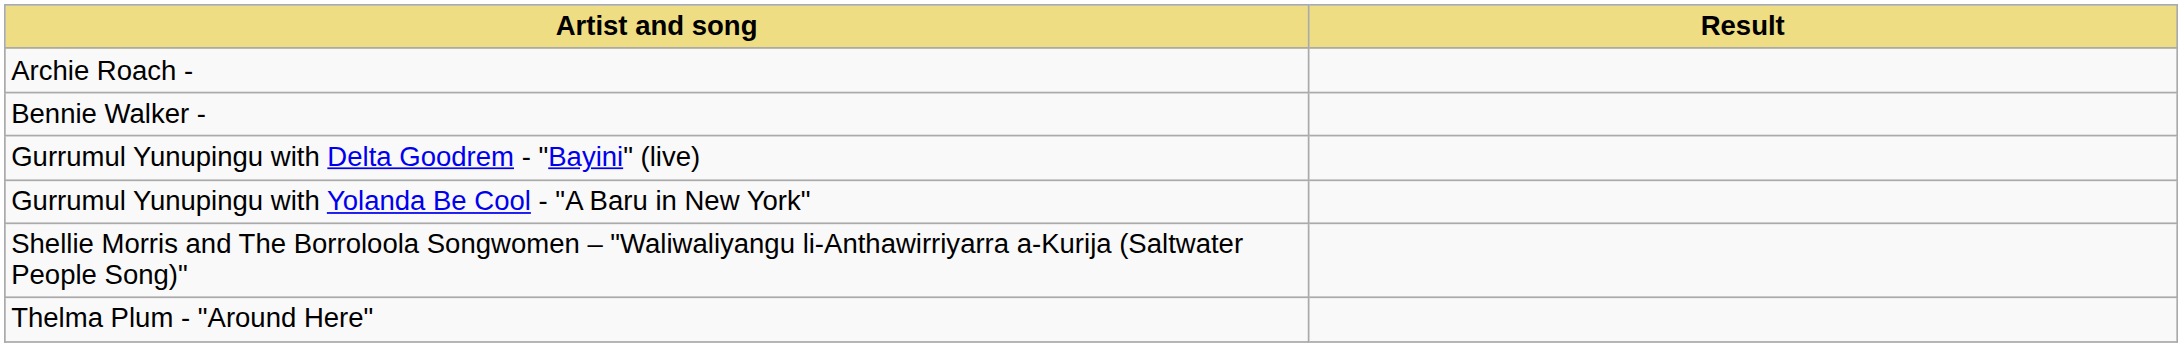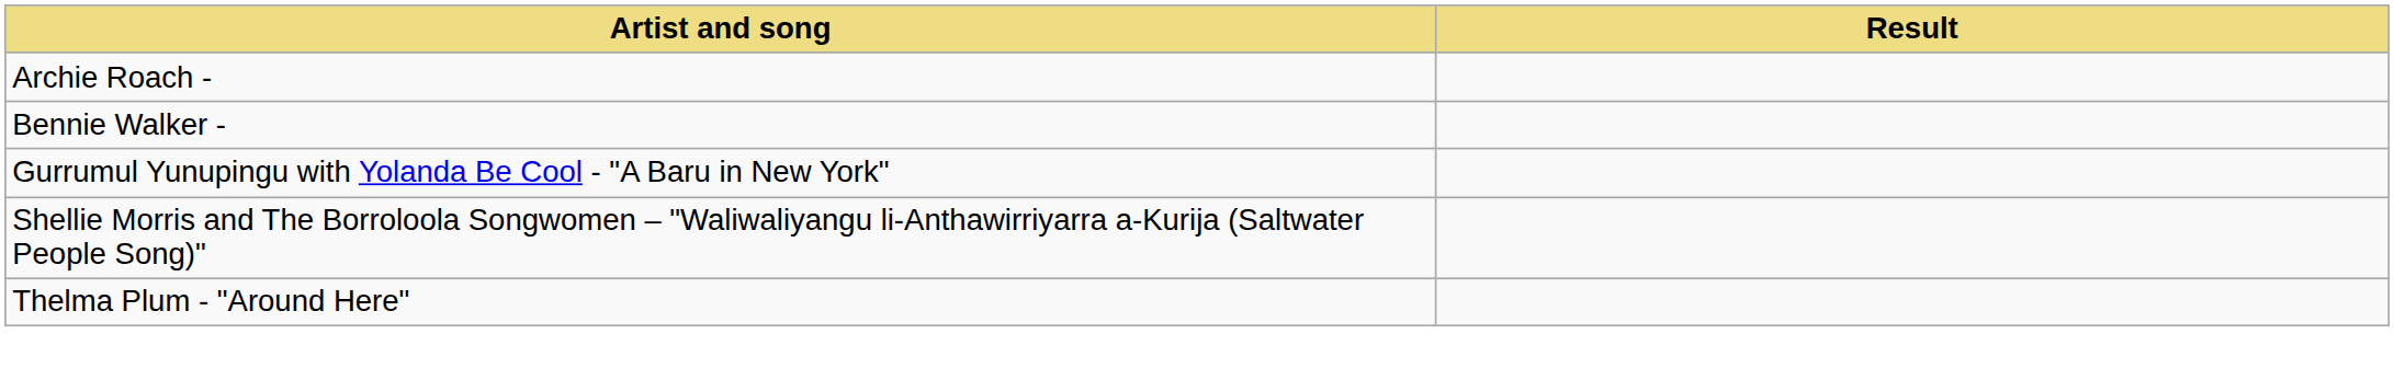- row: Gurrumul Yunupingu with Delta Goodrem - "Bayini" (live)
